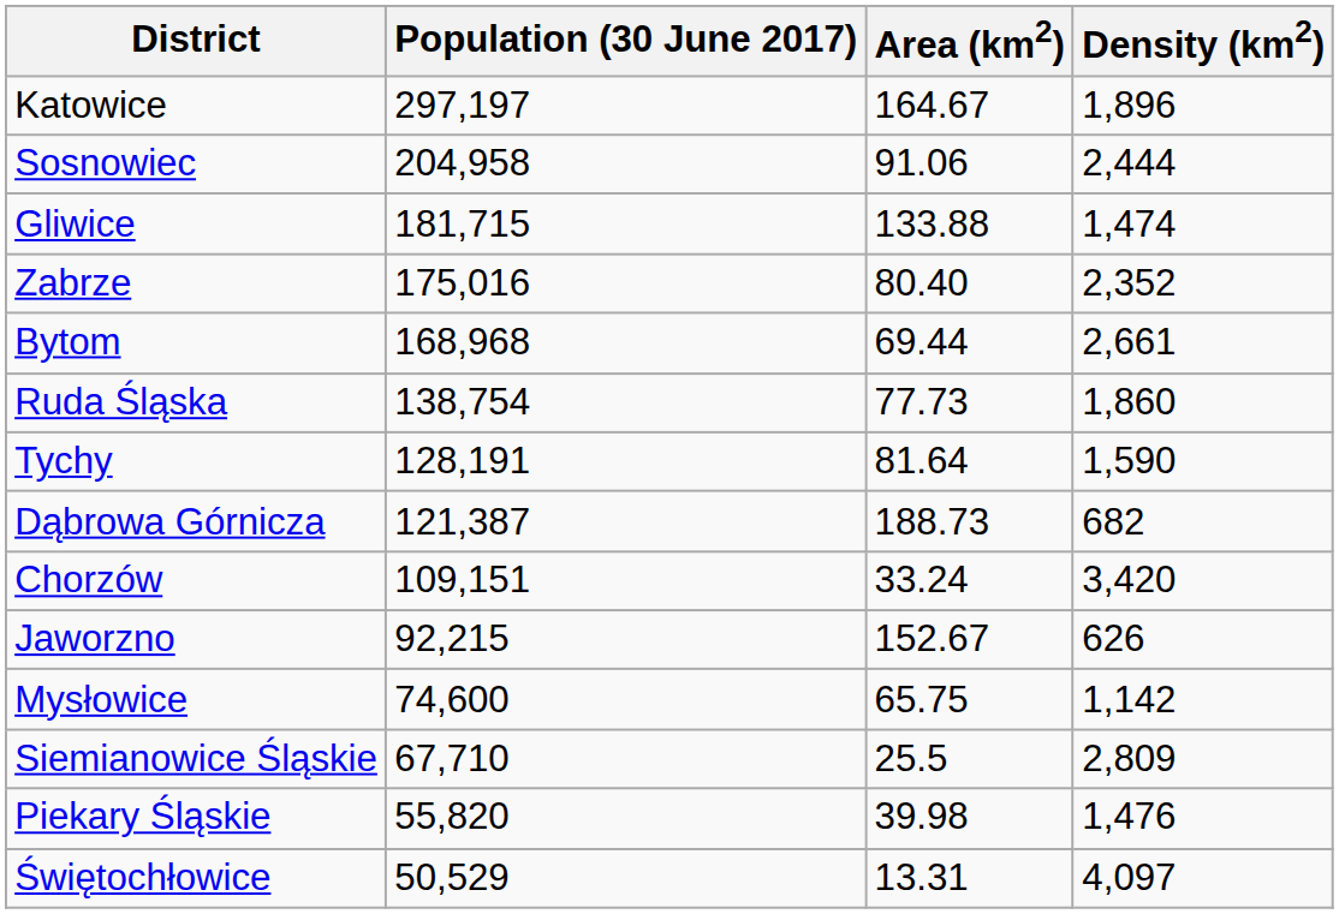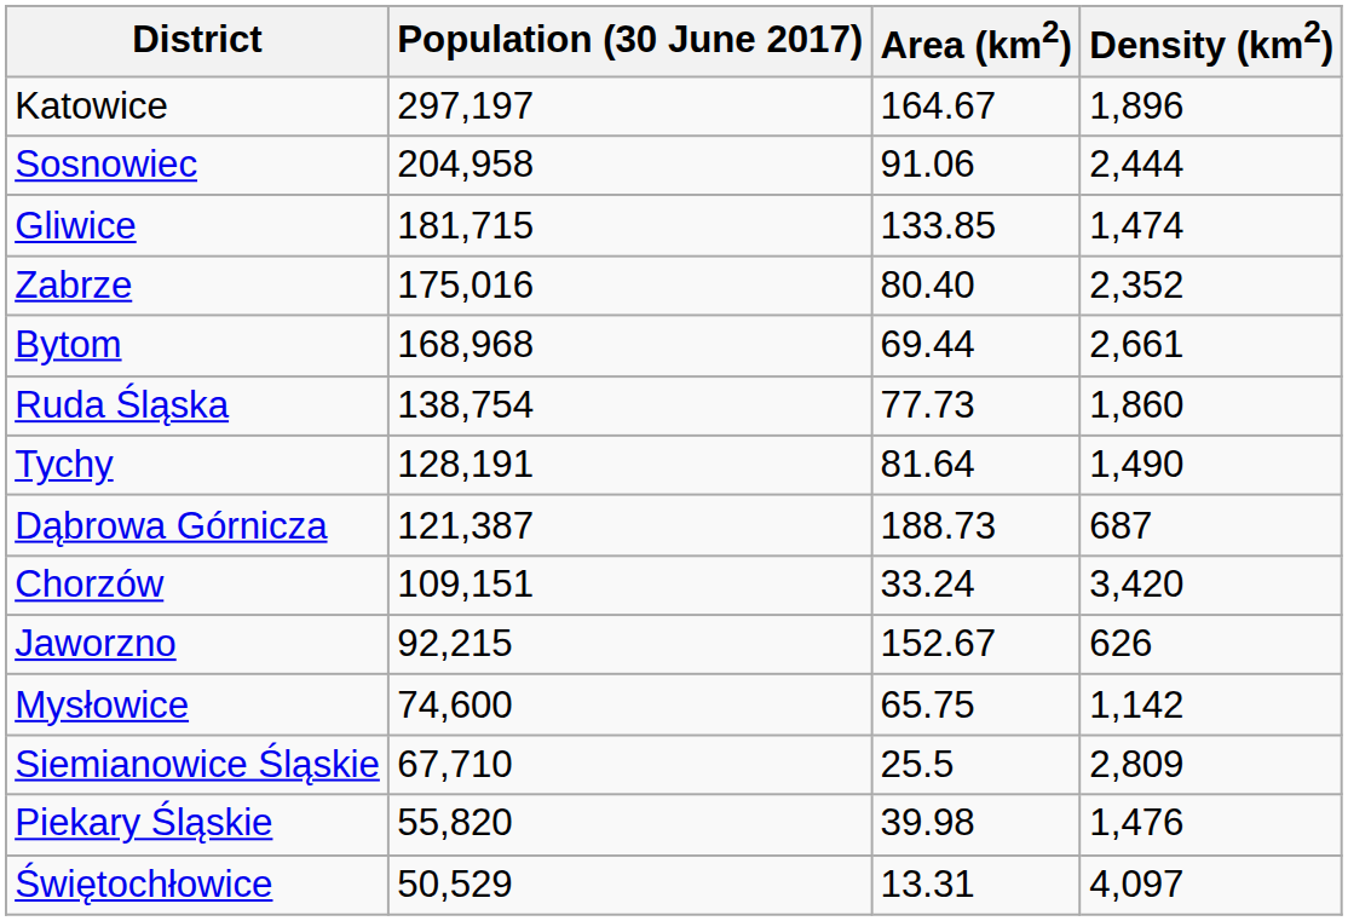Gliwice | Area (km2): 133.88 -> 133.85
Tychy | Density (km2): 1,590 -> 1,490
Dąbrowa Górnicza | Density (km2): 682 -> 687
